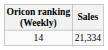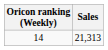14 | Sales: 21,334 -> 21,313
